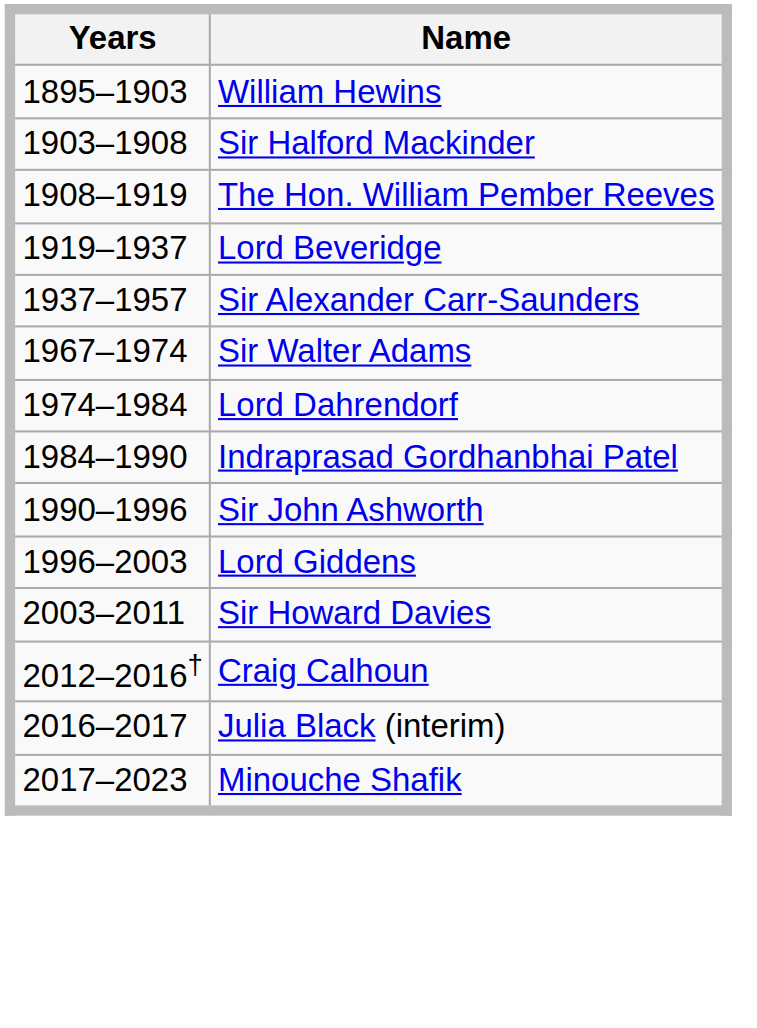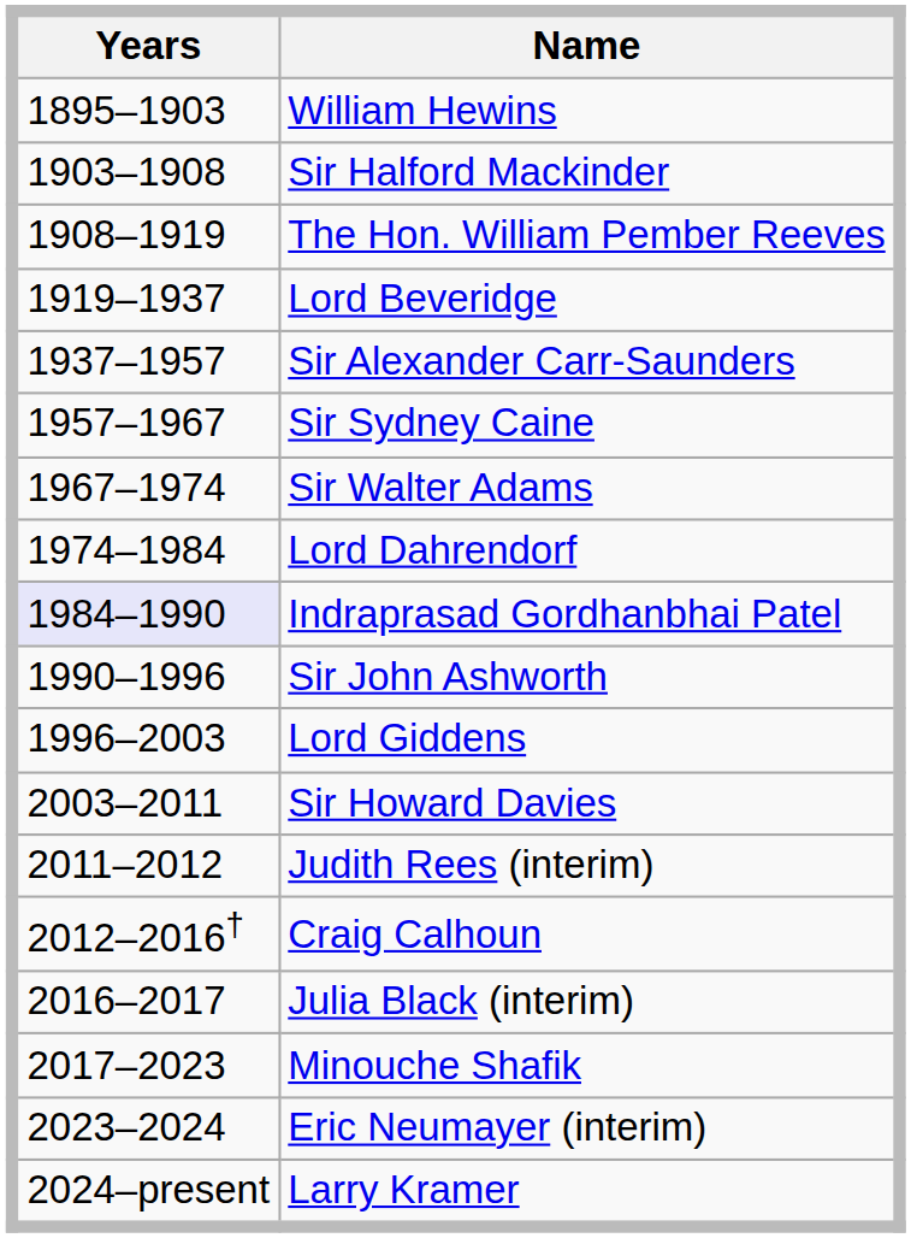+ row: 1957–1967 | Sir Sydney Caine
Indraprasad Gordhanbhai Patel | Years: no background -> lavender background
+ row: 2011–2012 | Judith Rees (interim)
+ row: 2023–2024 | Eric Neumayer (interim)
+ row: 2024–present | Larry Kramer
